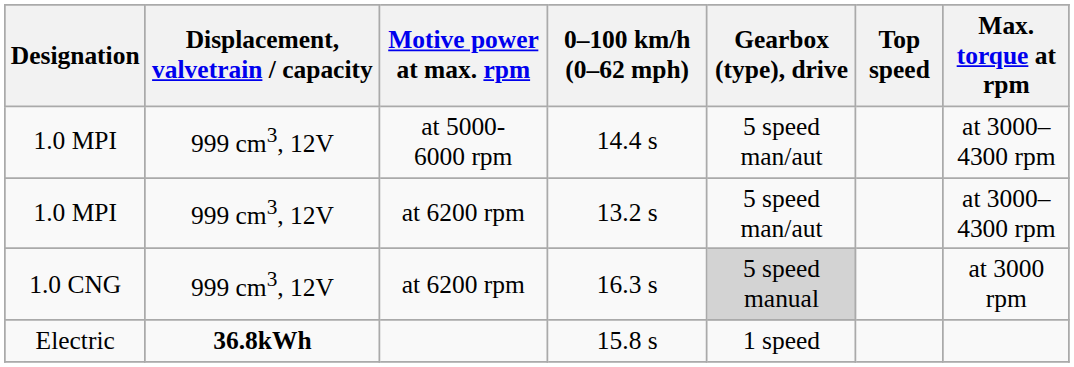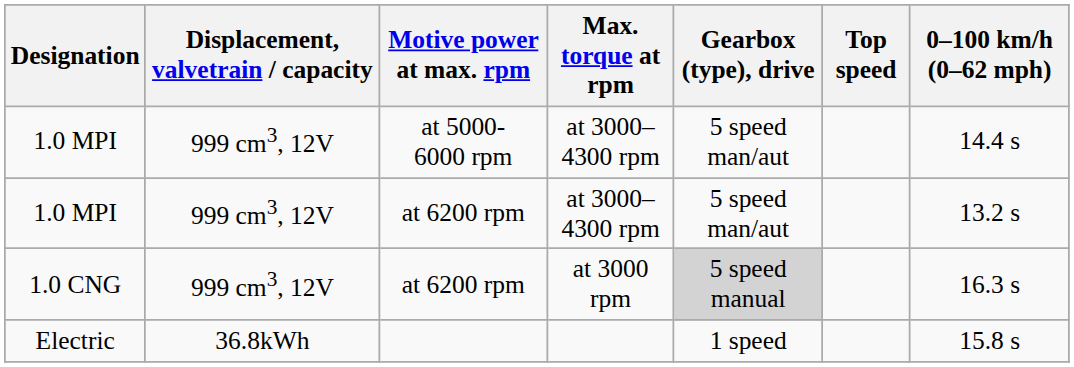columns swapped: Max. torque at rpm <-> 0–100 km/h (0–62 mph)
Electric | Displacement, valvetrain / capacity: bold -> normal
